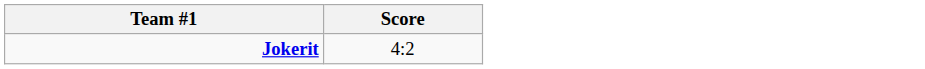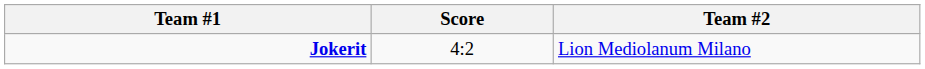+ column: Team #2 | Lion Mediolanum Milano
